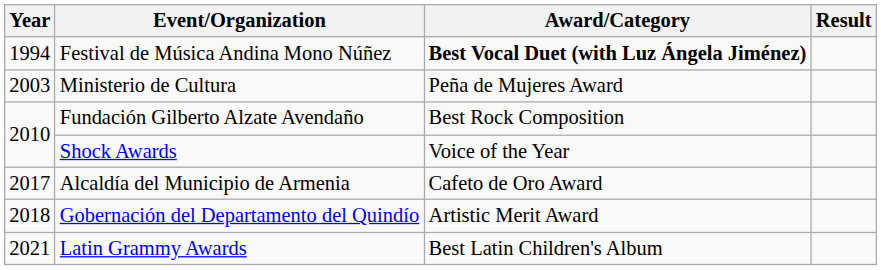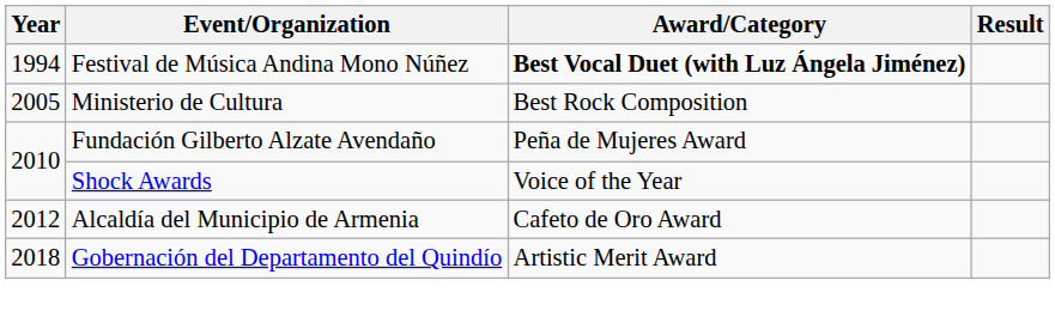Ministerio de Cultura | Year: 2003 -> 2005
Ministerio de Cultura | Award/Category: Peña de Mujeres Award -> Best Rock Composition
Fundación Gilberto Alzate Avendaño | Award/Category: Best Rock Composition -> Peña de Mujeres Award
Alcaldía del Municipio de Armenia | Year: 2017 -> 2012
- row: 2021 | Latin Grammy Awards | Best Latin Children's Album
